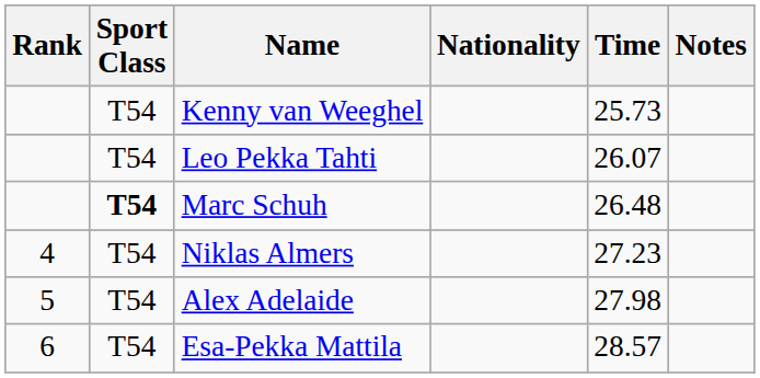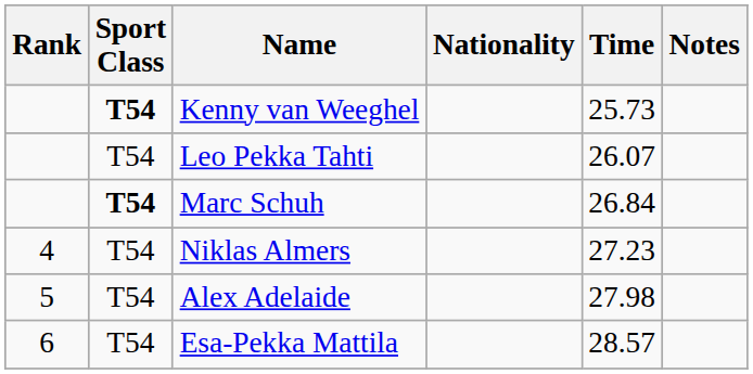Kenny van Weeghel | Sport Class: normal -> bold
Marc Schuh | Time: 26.48 -> 26.84
